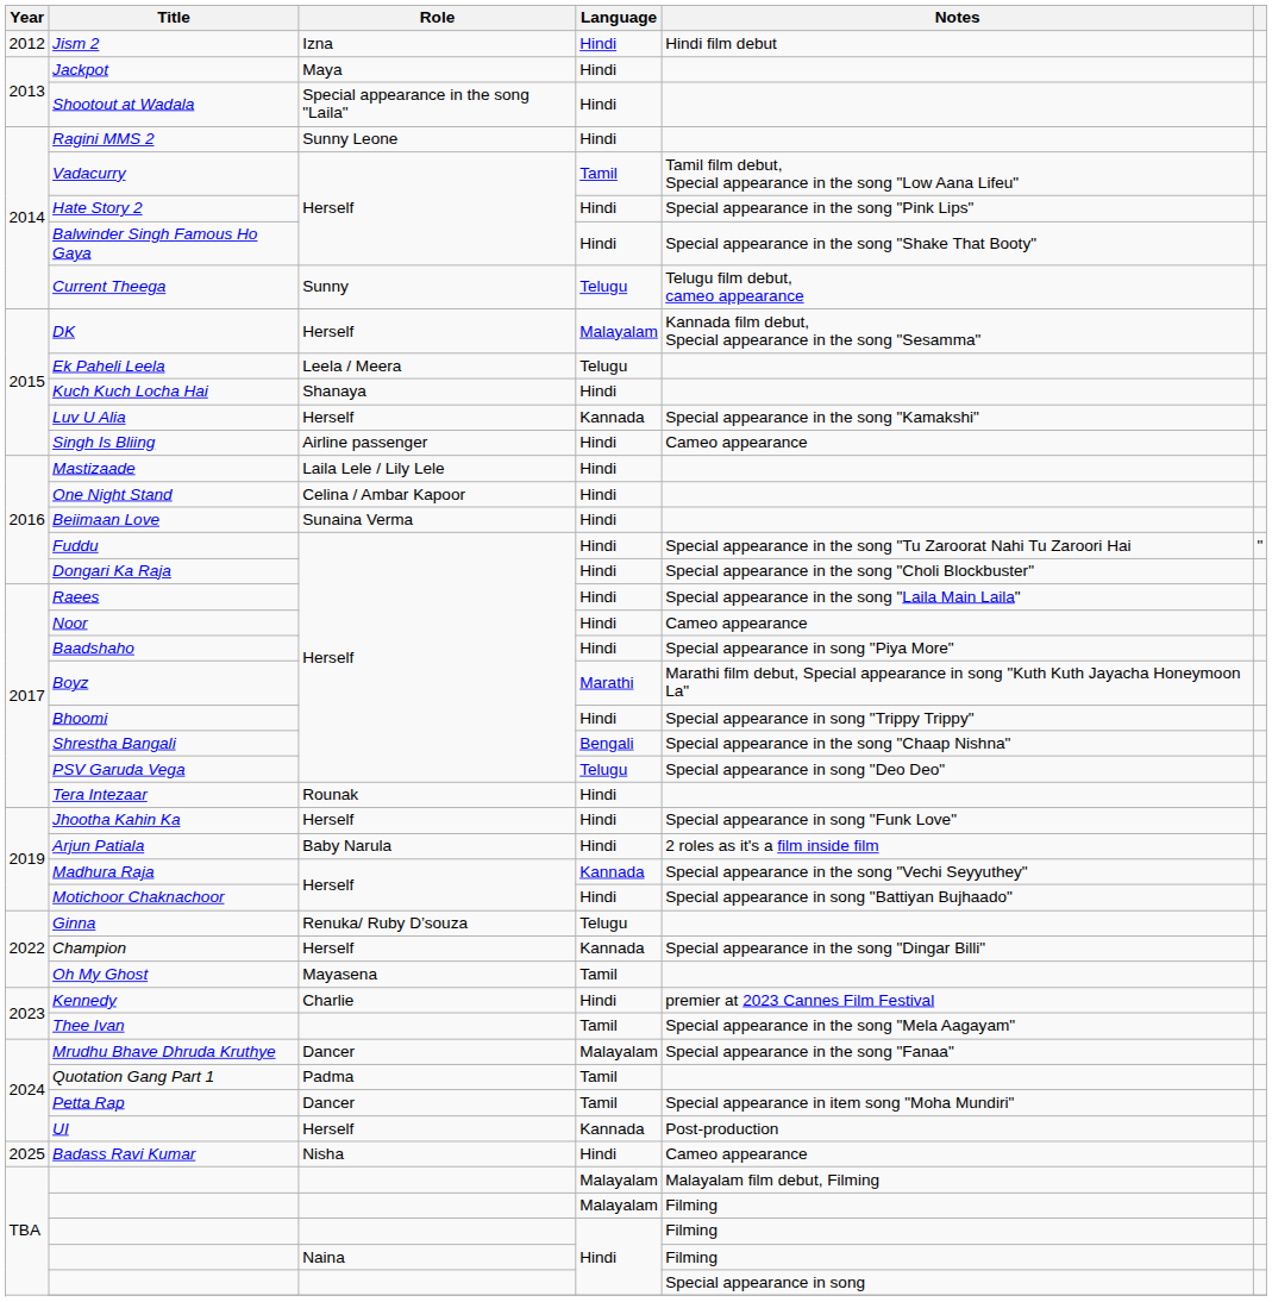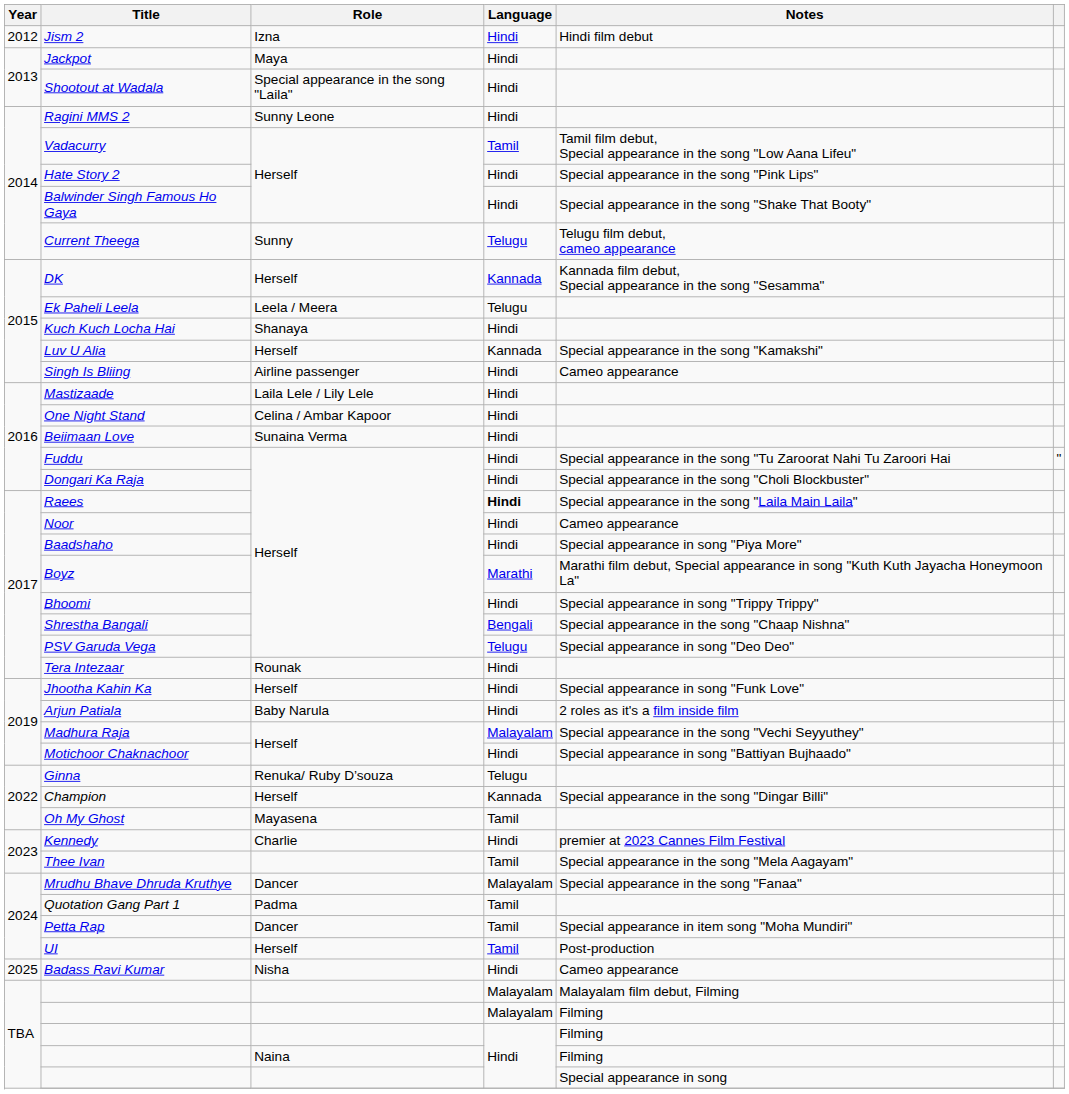DK | Language: Malayalam -> Kannada
Raees | Language: normal -> bold
Madhura Raja | Language: Kannada -> Malayalam
UI | Language: Kannada -> Tamil
